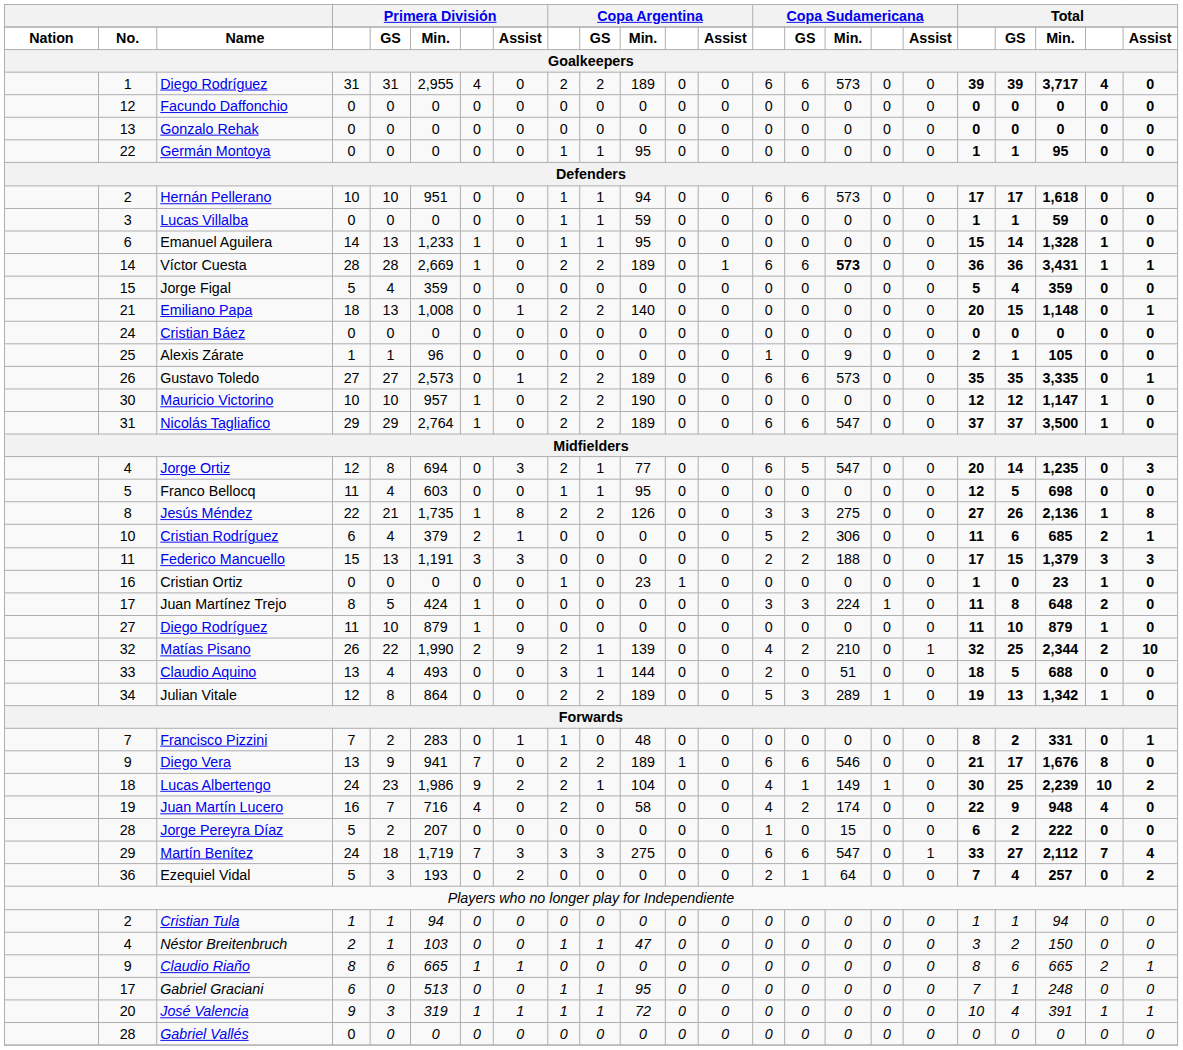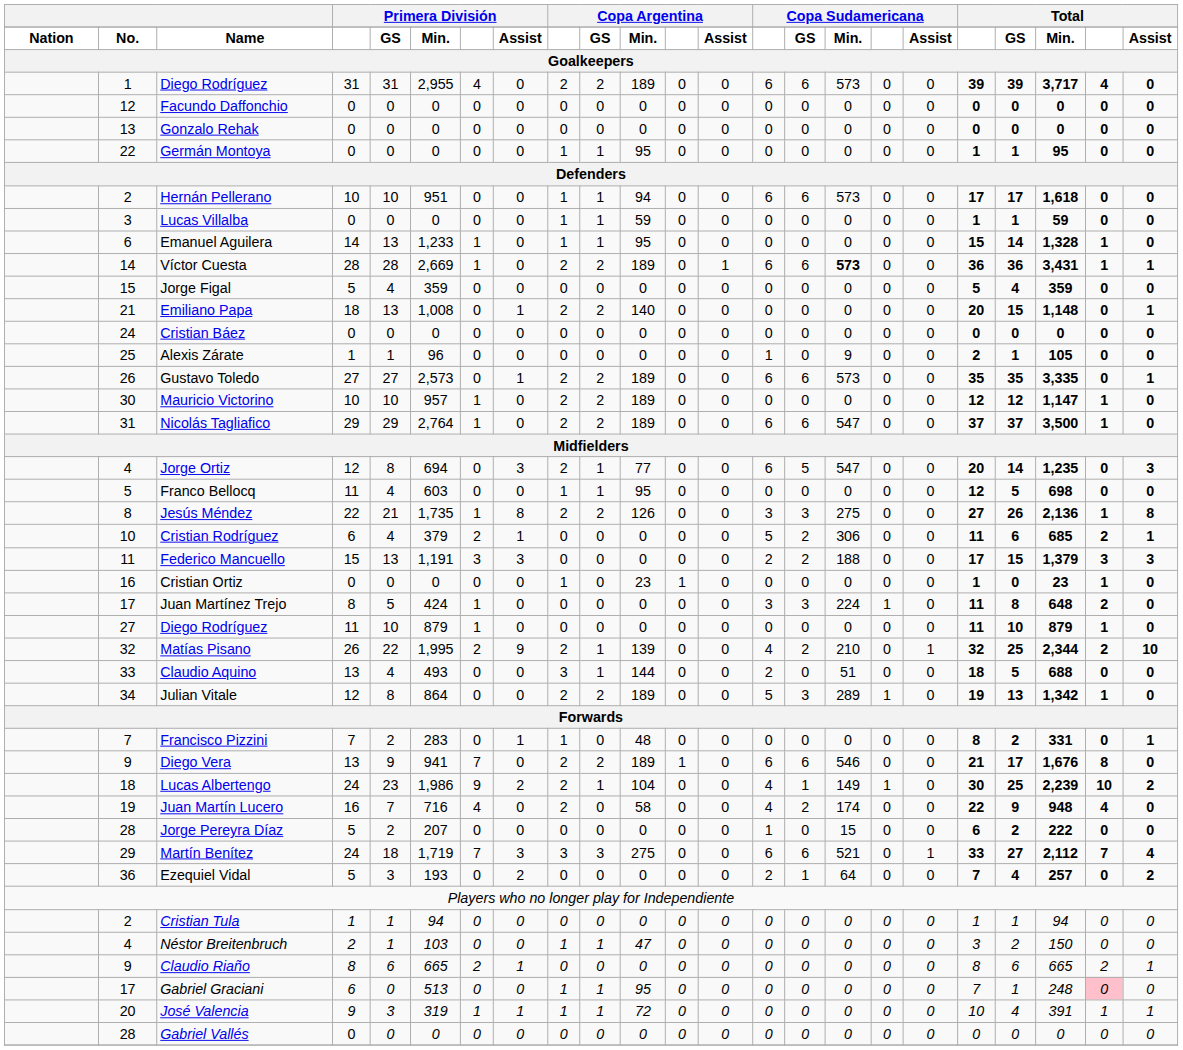Mauricio Victorino | column 11: 190 -> 189
Matías Pisano | column 6: 1,990 -> 1,995
Martín Benítez | column 16: 547 -> 521
Claudio Riaño | column 7: 1 -> 2
Gabriel Graciani | column 22: no background -> pink background
